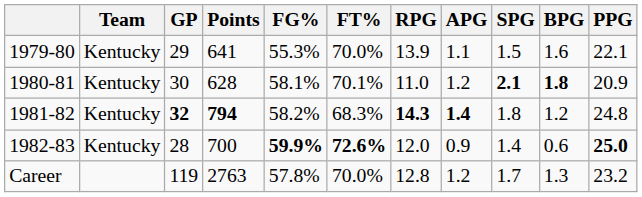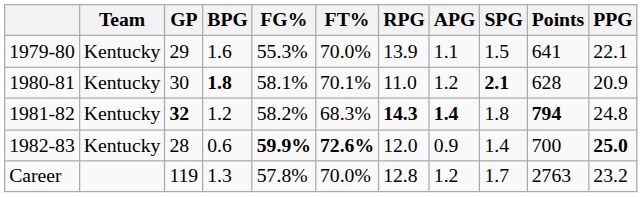columns swapped: Points <-> BPG
